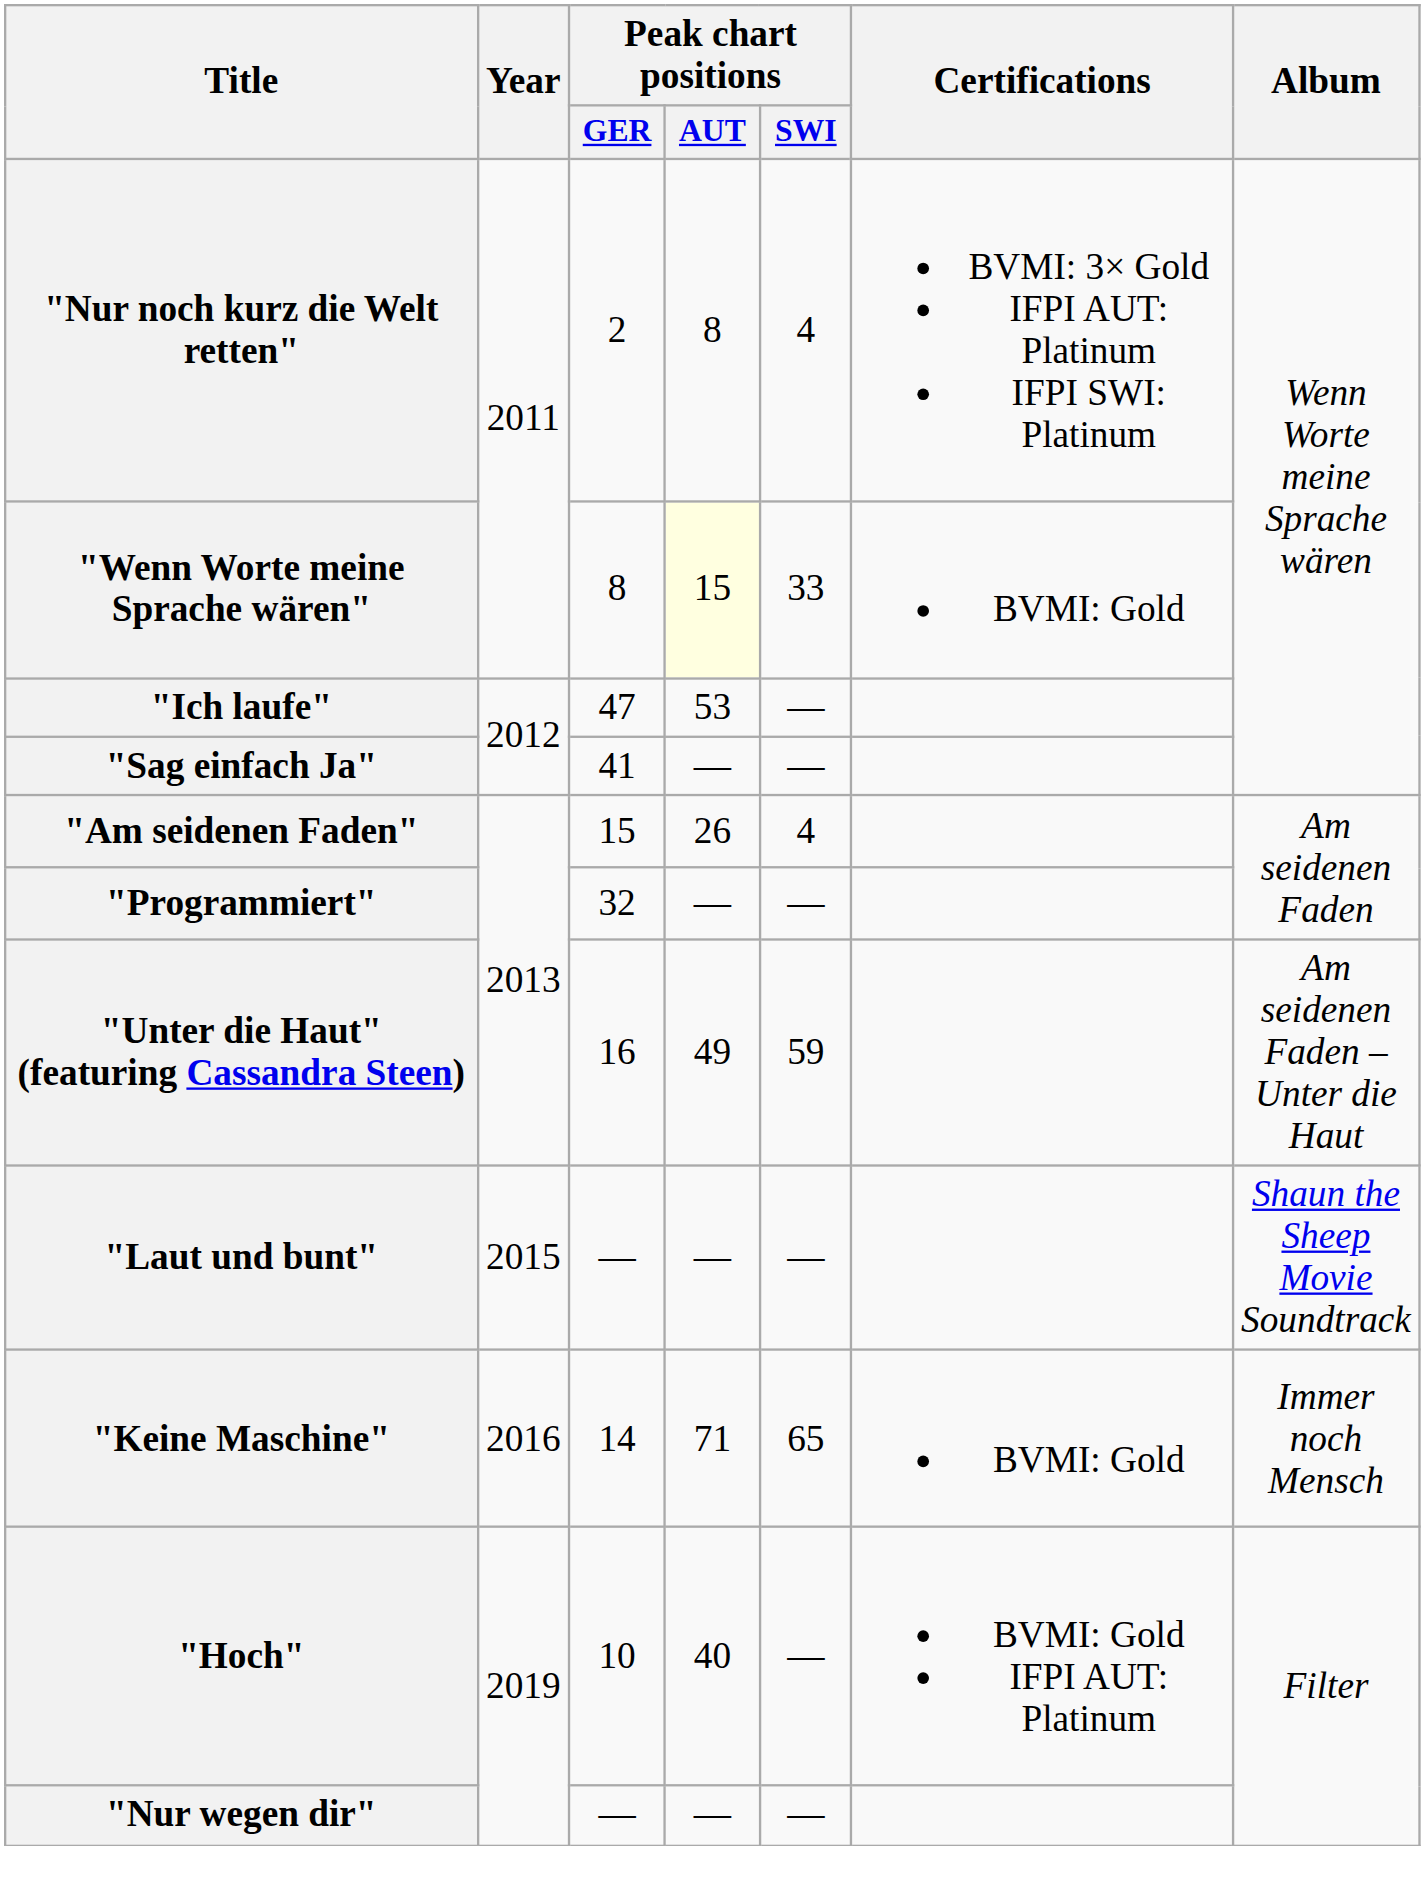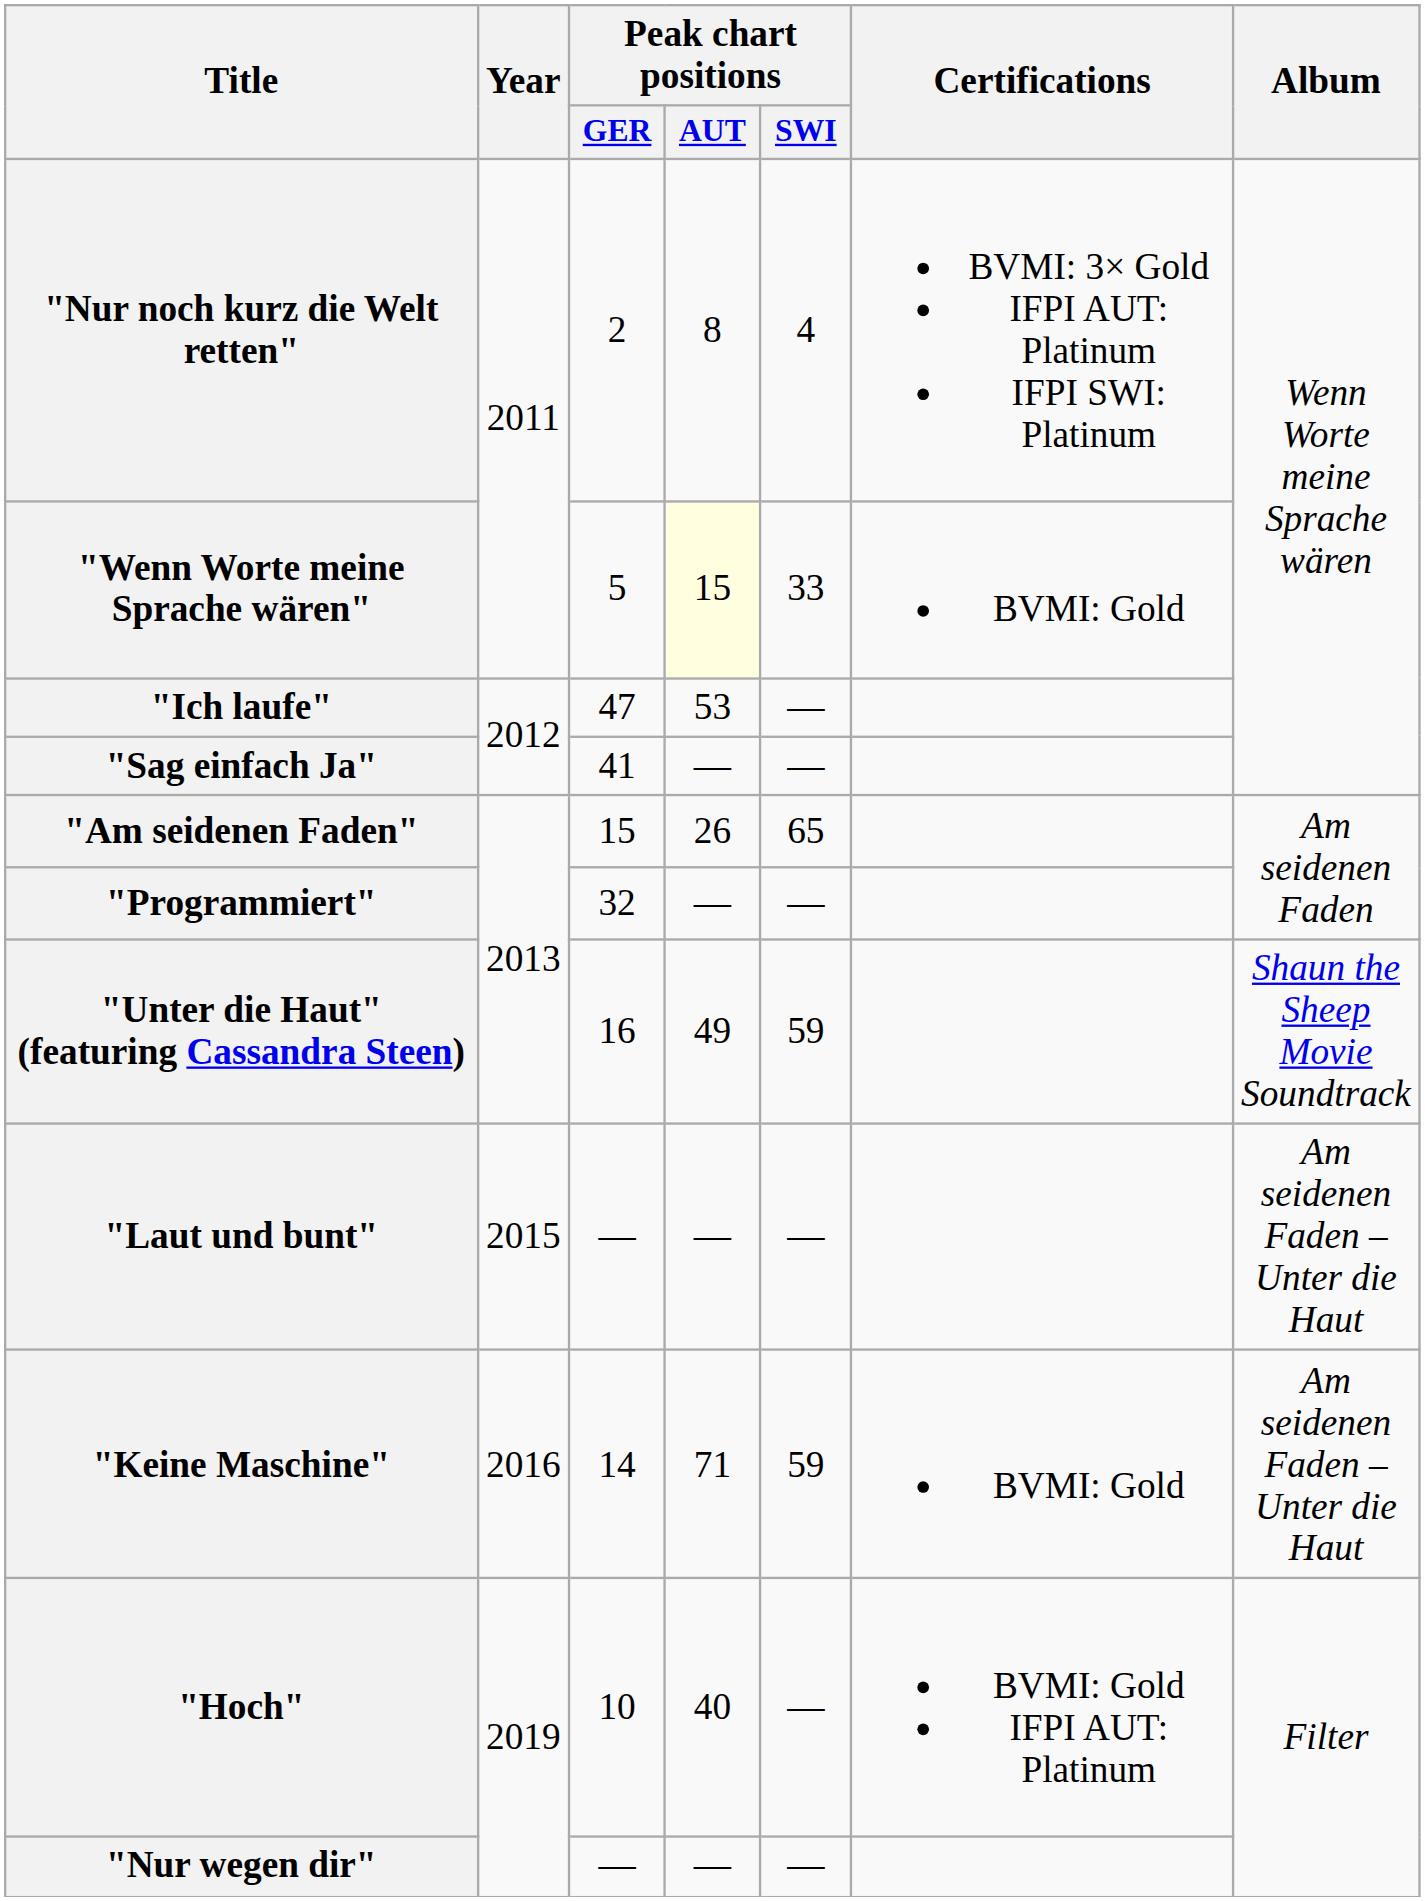"Wenn Worte meine Sprache wären" | Peak chart positions / GER: 8 -> 5
"Am seidenen Faden" | Peak chart positions / SWI: 4 -> 65
"Unter die Haut" (featuring Cassandra Steen) | Album: Am seidenen Faden – Unter die Haut -> Shaun the Sheep Movie Soundtrack
"Laut und bunt" | Album: Shaun the Sheep Movie Soundtrack -> Am seidenen Faden – Unter die Haut
"Keine Maschine" | Peak chart positions / SWI: 65 -> 59
"Keine Maschine" | Album: Immer noch Mensch -> Am seidenen Faden – Unter die Haut
